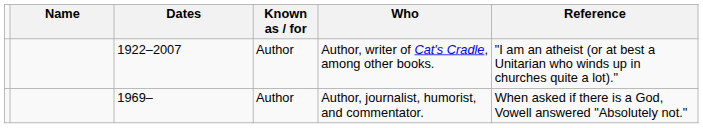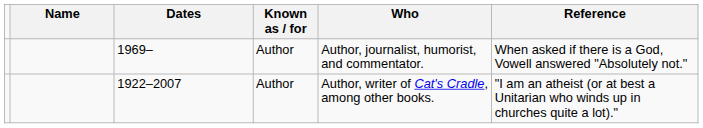rows swapped: 1922–2007 <-> 1969–
